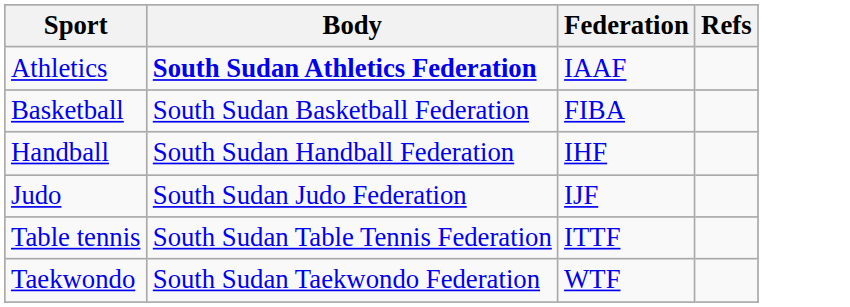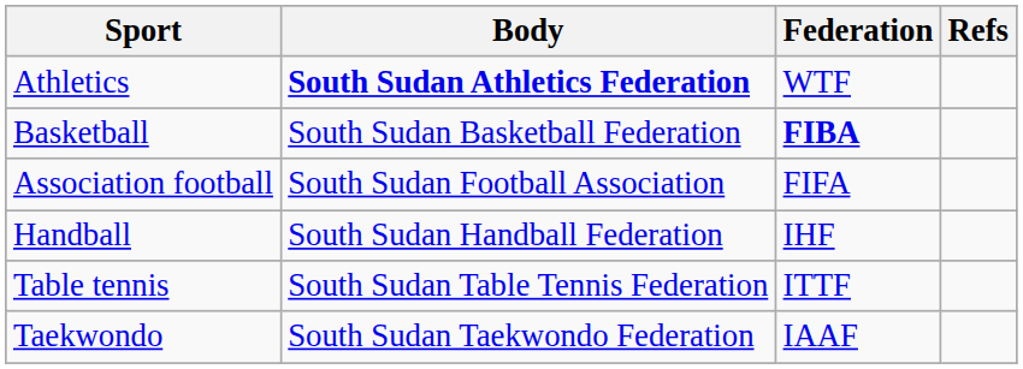Athletics | Federation: IAAF -> WTF
Basketball | Federation: normal -> bold
+ row: Association football | South Sudan Football Association | FIFA
- row: Judo | South Sudan Judo Federation | IJF
Taekwondo | Federation: WTF -> IAAF
